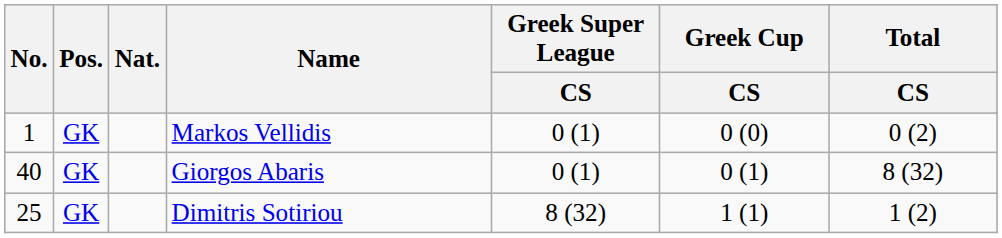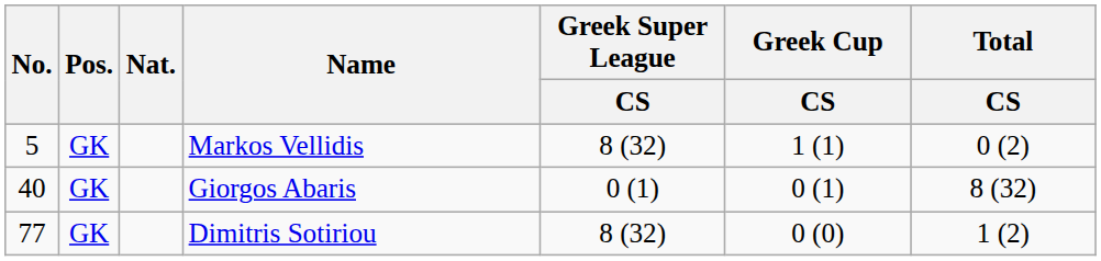Markos Vellidis | No.: 1 -> 5
Markos Vellidis | Greek Super League / CS: 0 (1) -> 8 (32)
Markos Vellidis | Greek Cup / CS: 0 (0) -> 1 (1)
Dimitris Sotiriou | No.: 25 -> 77
Dimitris Sotiriou | Greek Cup / CS: 1 (1) -> 0 (0)
